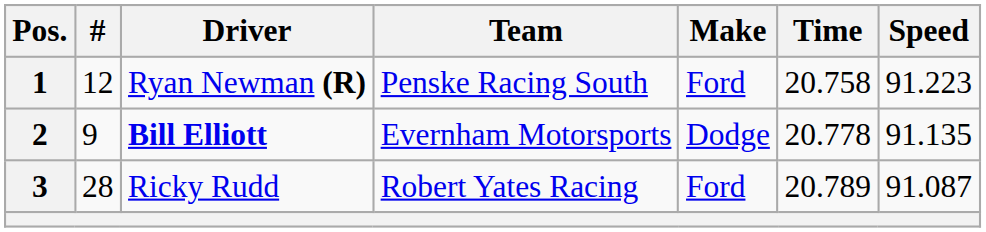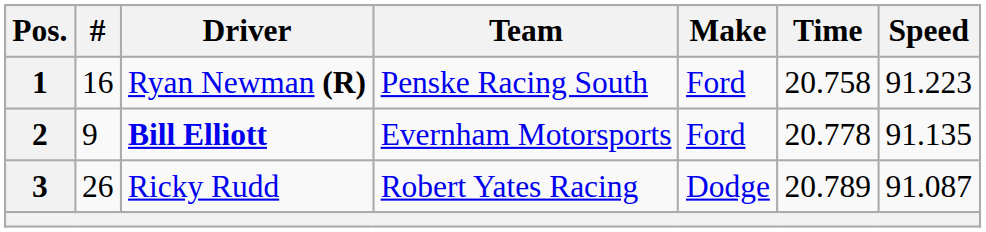1 | #: 12 -> 16
2 | Make: Dodge -> Ford
3 | #: 28 -> 26
3 | Make: Ford -> Dodge
